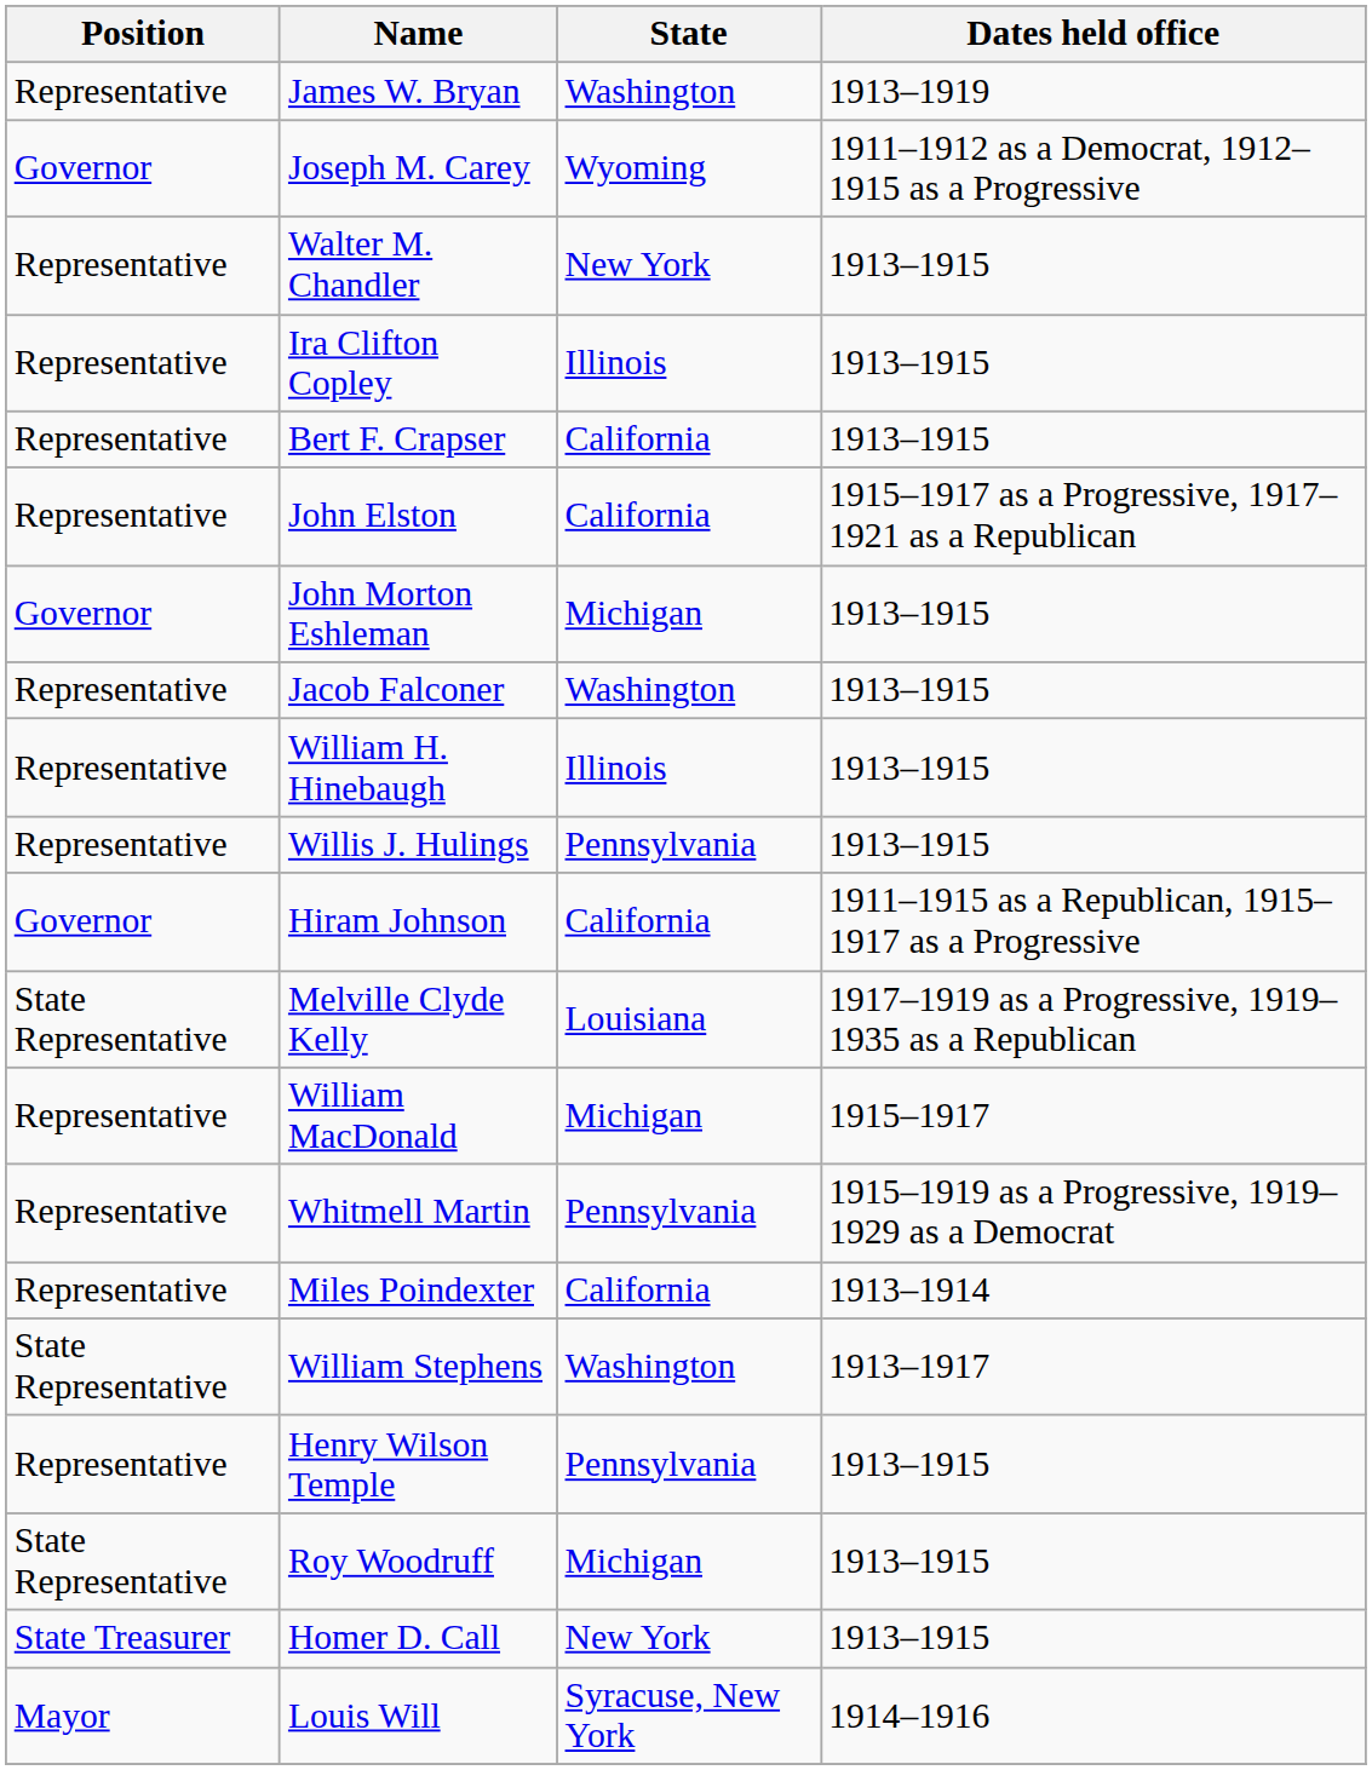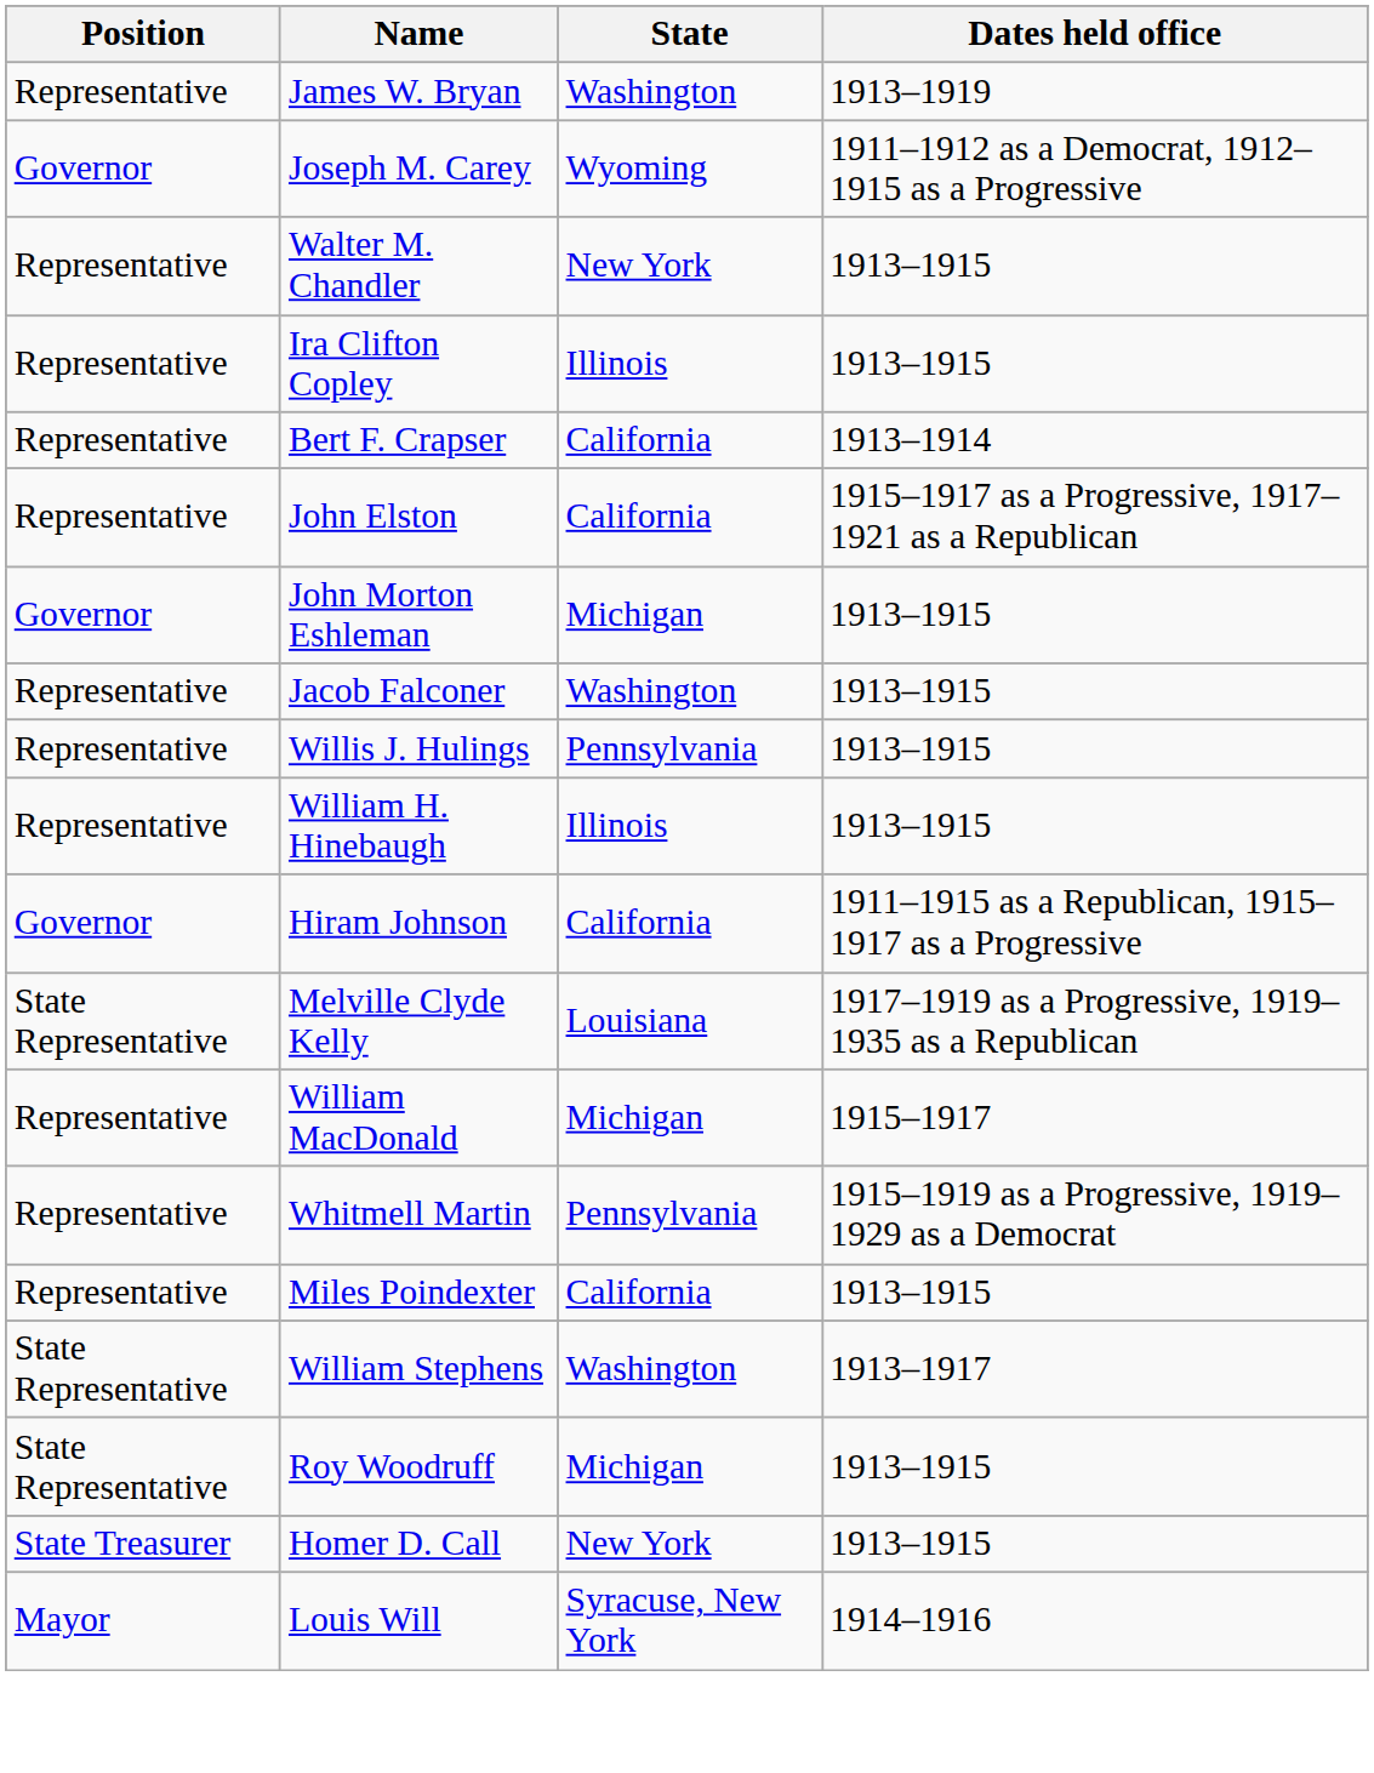Bert F. Crapser | Dates held office: 1913–1915 -> 1913–1914
rows swapped: William H. Hinebaugh <-> Willis J. Hulings
Miles Poindexter | Dates held office: 1913–1914 -> 1913–1915
- row: Representative | Henry Wilson Temple | Pennsylvania | 1913–1915
